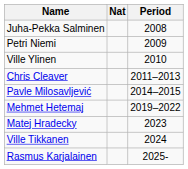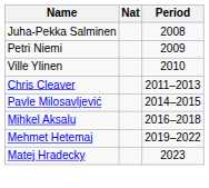+ row: Mihkel Aksalu | 2016–2018
- row: Ville Tikkanen | 2024
- row: Rasmus Karjalainen | 2025-
